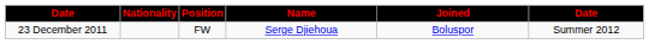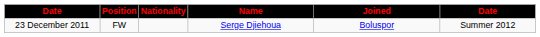columns swapped: Position <-> Nationality
